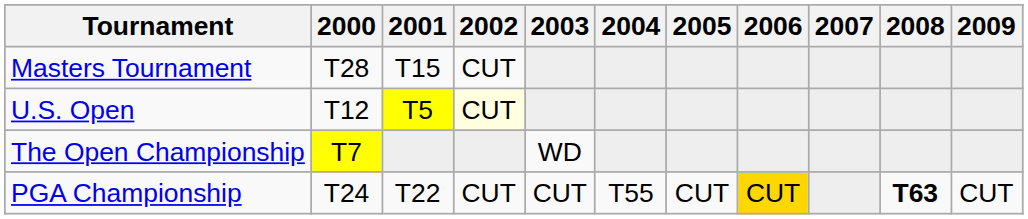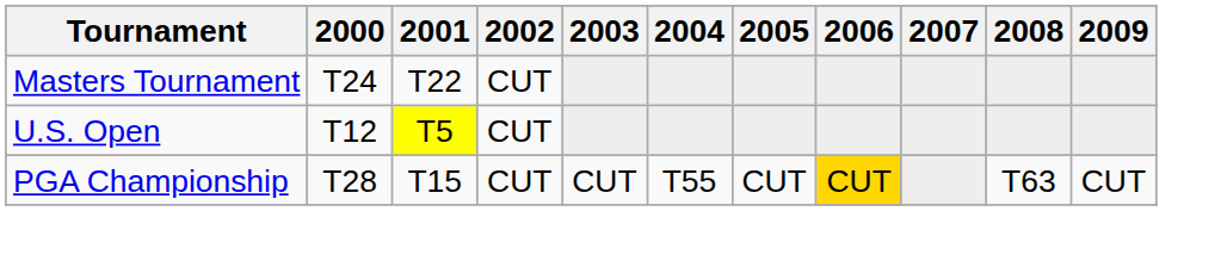Masters Tournament | 2000: T28 -> T24
Masters Tournament | 2001: T15 -> T22
U.S. Open | 2002: lightyellow background -> no background
- row: The Open Championship | T7 | WD
PGA Championship | 2000: T24 -> T28
PGA Championship | 2001: T22 -> T15
PGA Championship | 2008: bold -> normal
